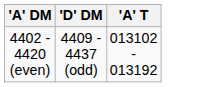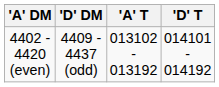+ column: 'D' T | 014101 - 014192
